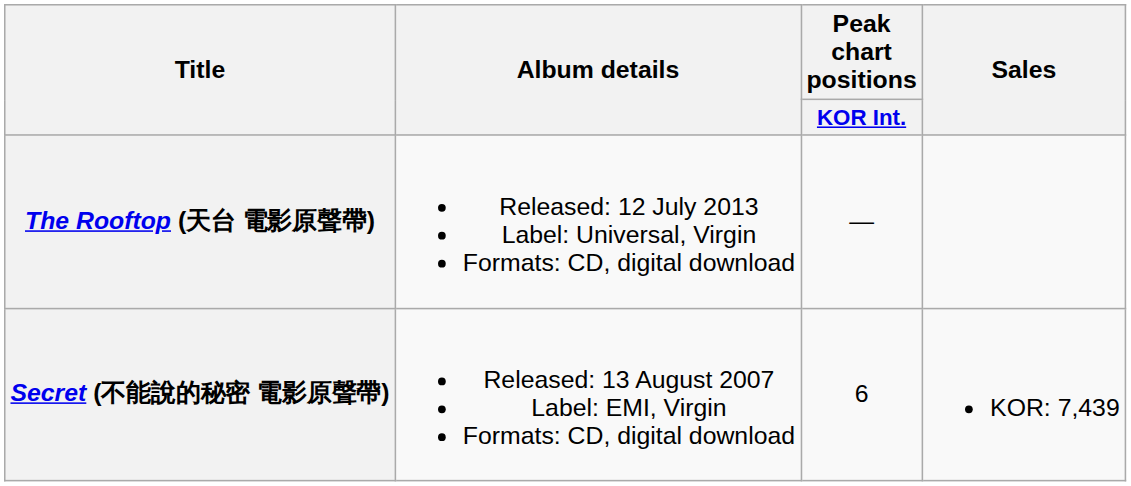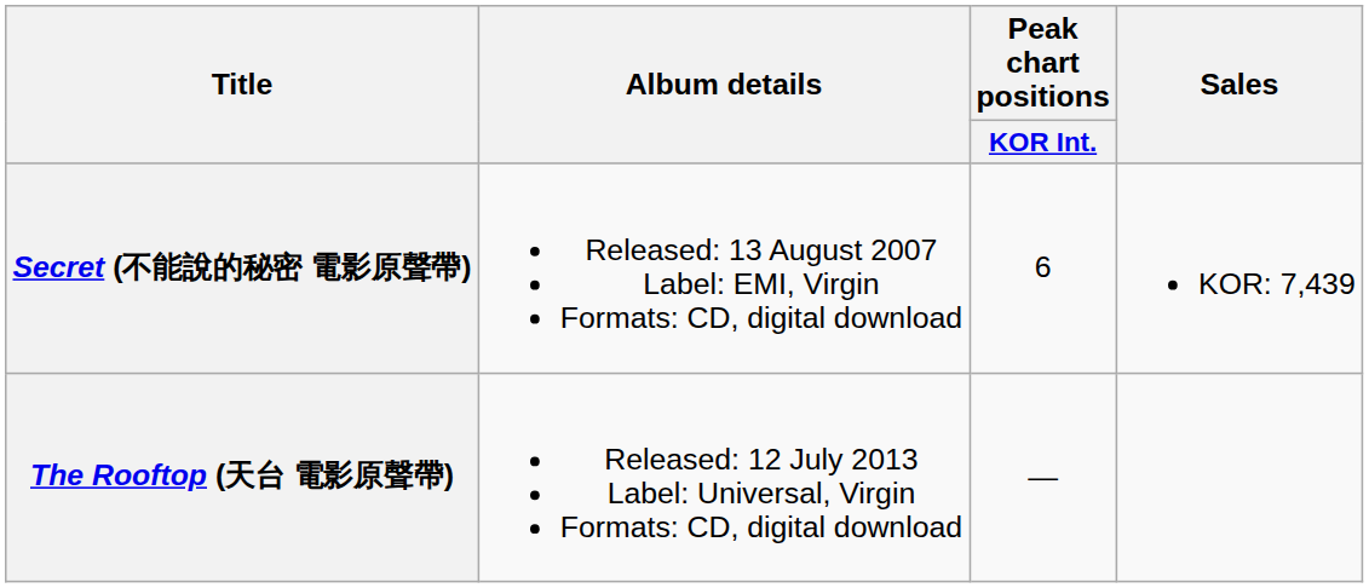rows swapped: Secret (不能說的秘密 電影原聲帶) <-> The Rooftop (天台 電影原聲帶)
